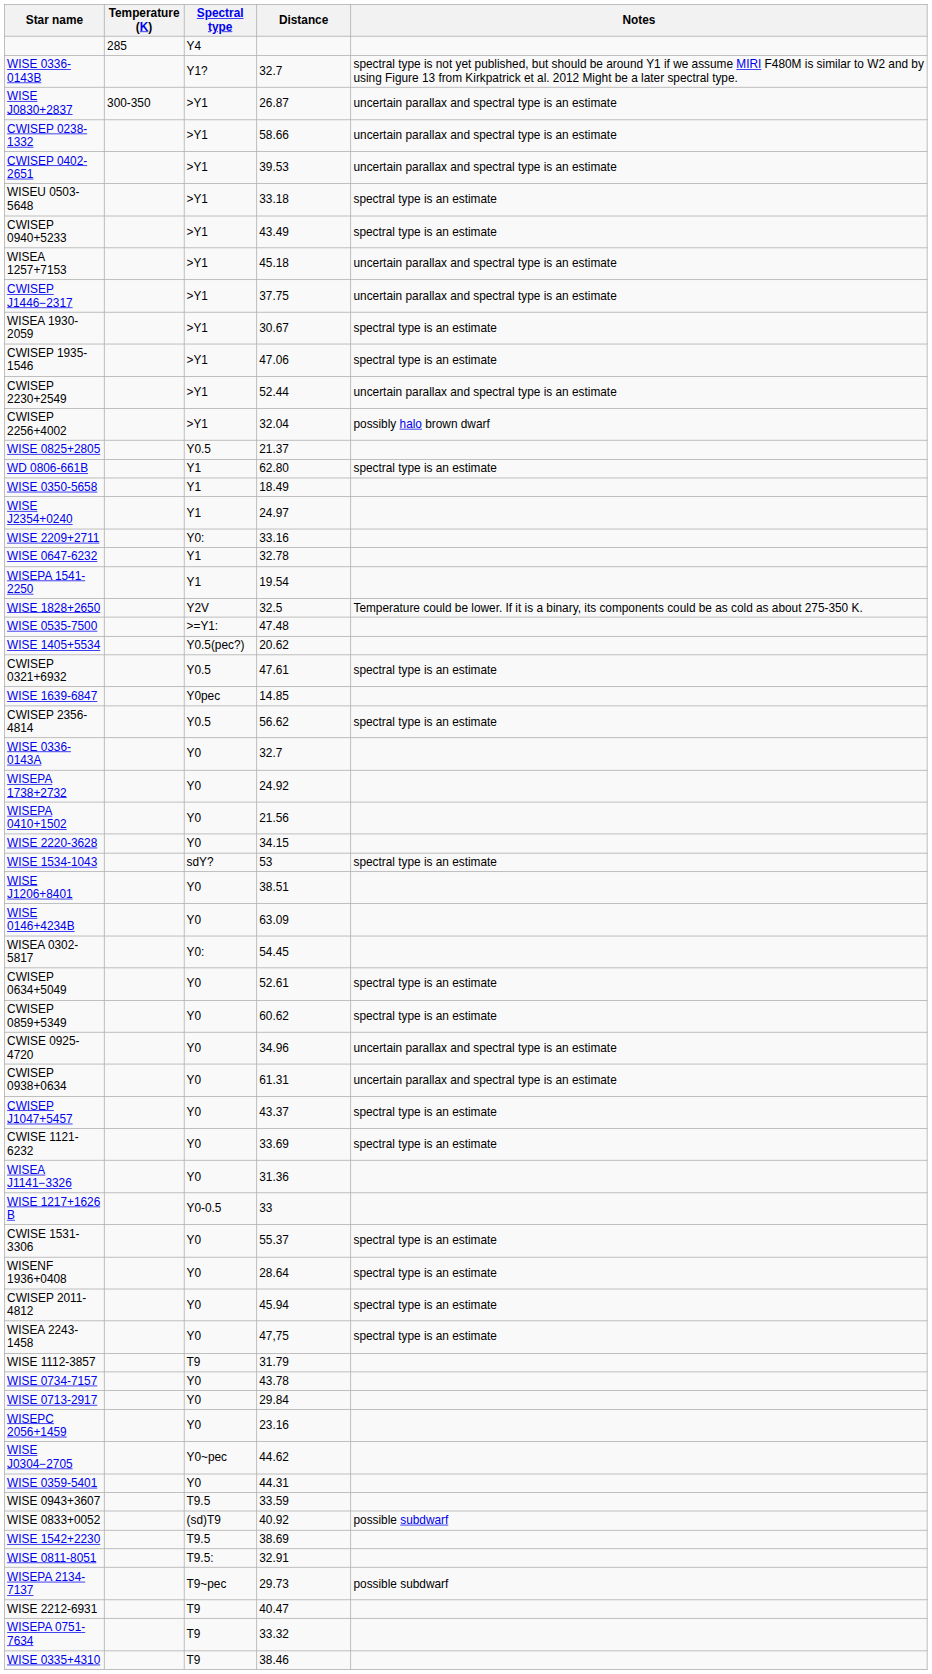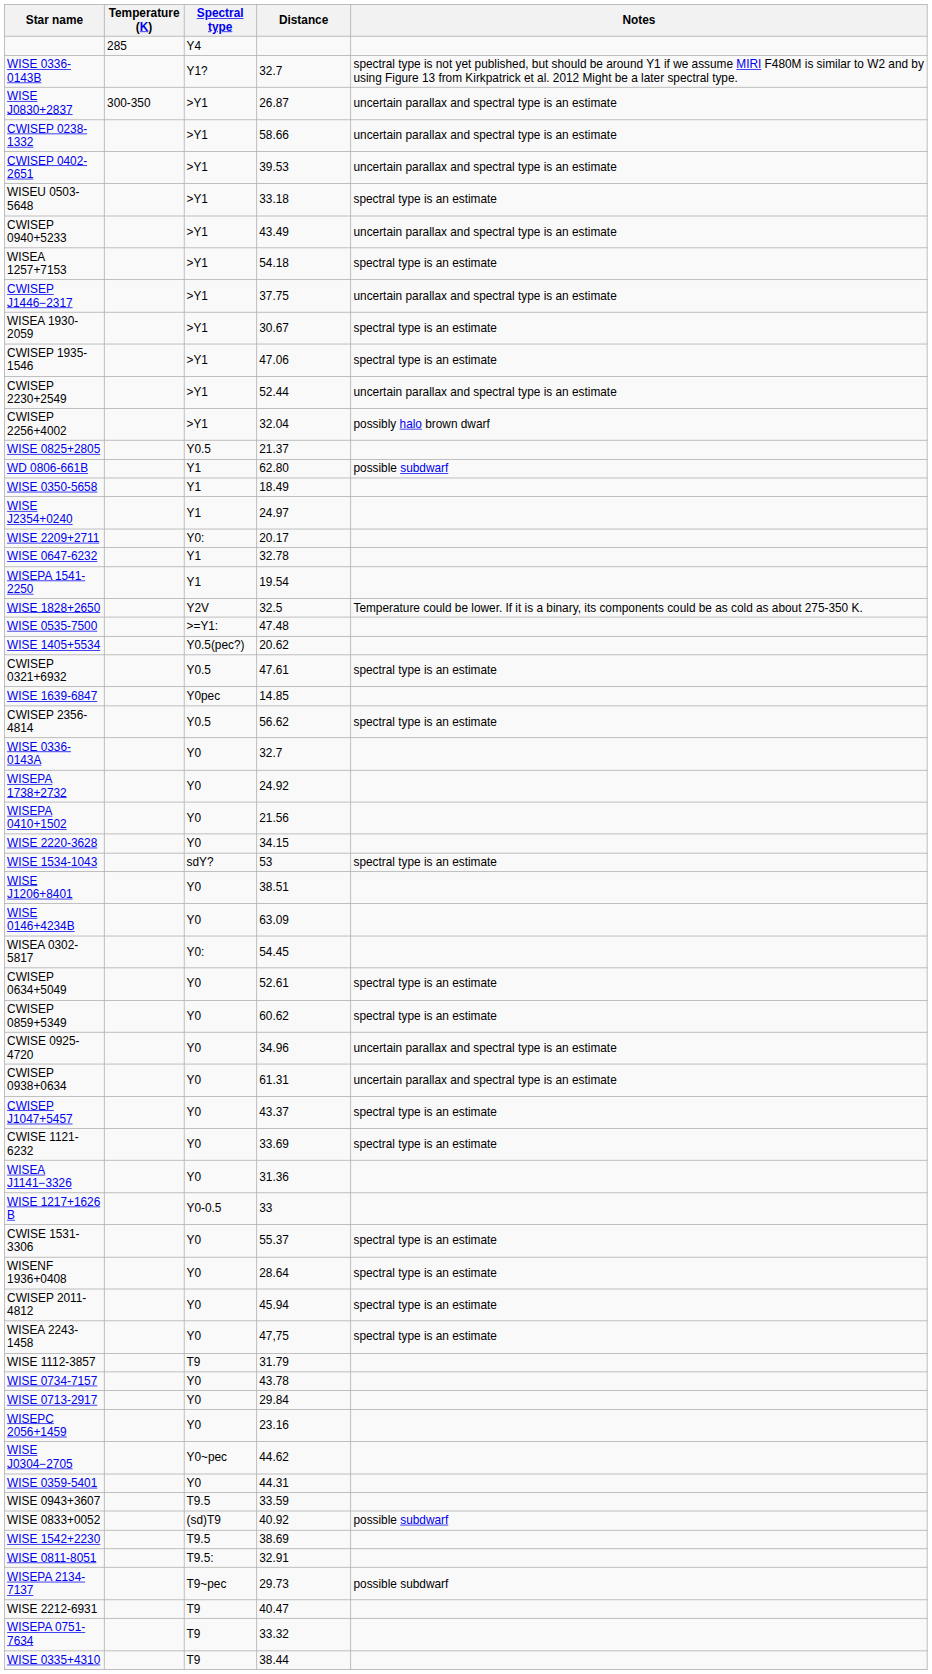CWISEP 0940+5233 | Notes: spectral type is an estimate -> uncertain parallax and spectral type is an estimate
WISEA 1257+7153 | Distance: 45.18 -> 54.18
WISEA 1257+7153 | Notes: uncertain parallax and spectral type is an estimate -> spectral type is an estimate
WD 0806-661B | Notes: spectral type is an estimate -> possible subdwarf
WISE 2209+2711 | Distance: 33.16 -> 20.17
WISE 0335+4310 | Distance: 38.46 -> 38.44
